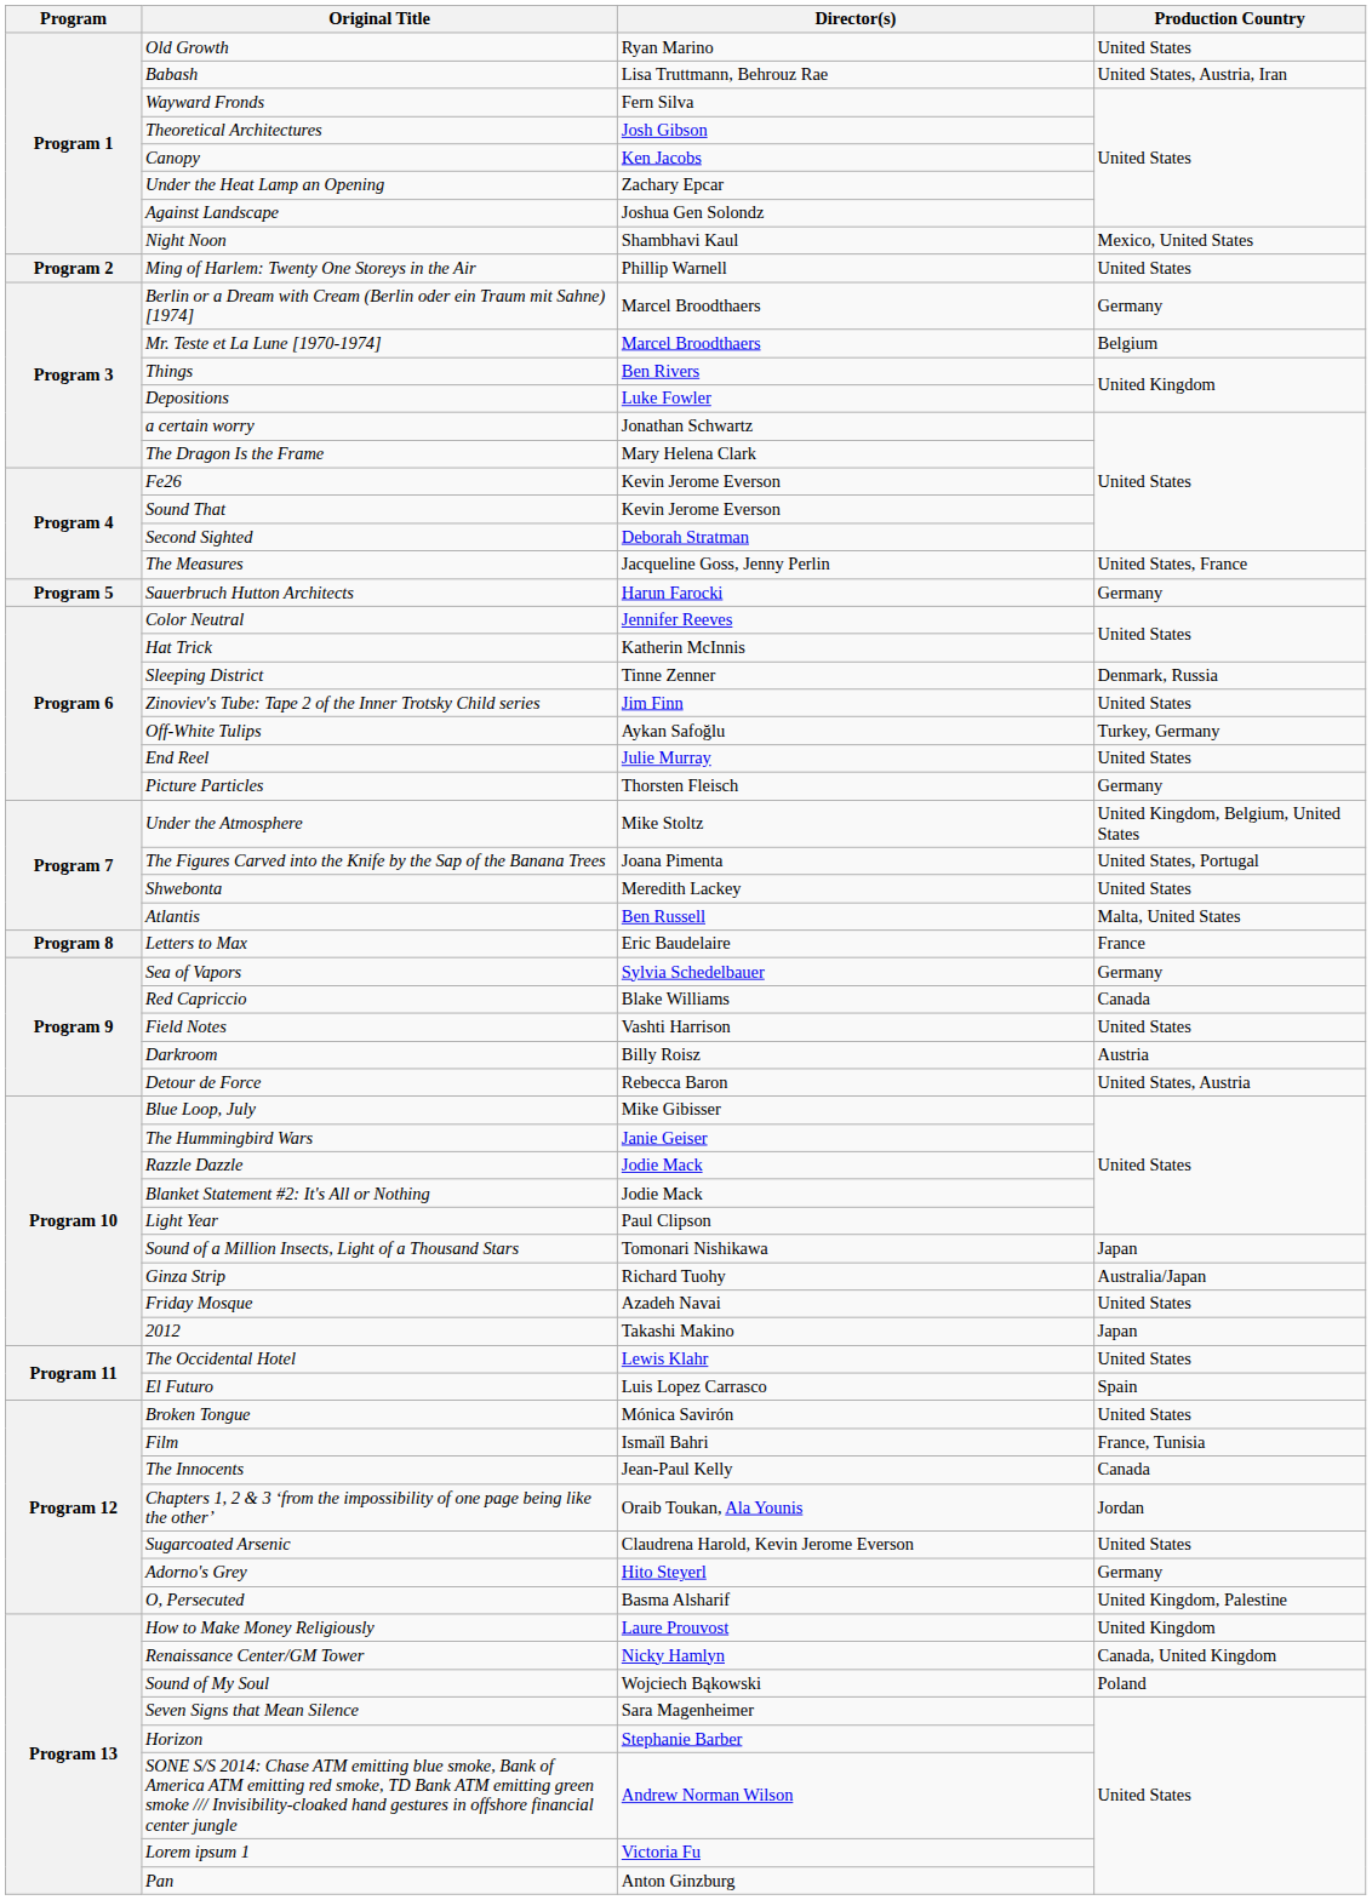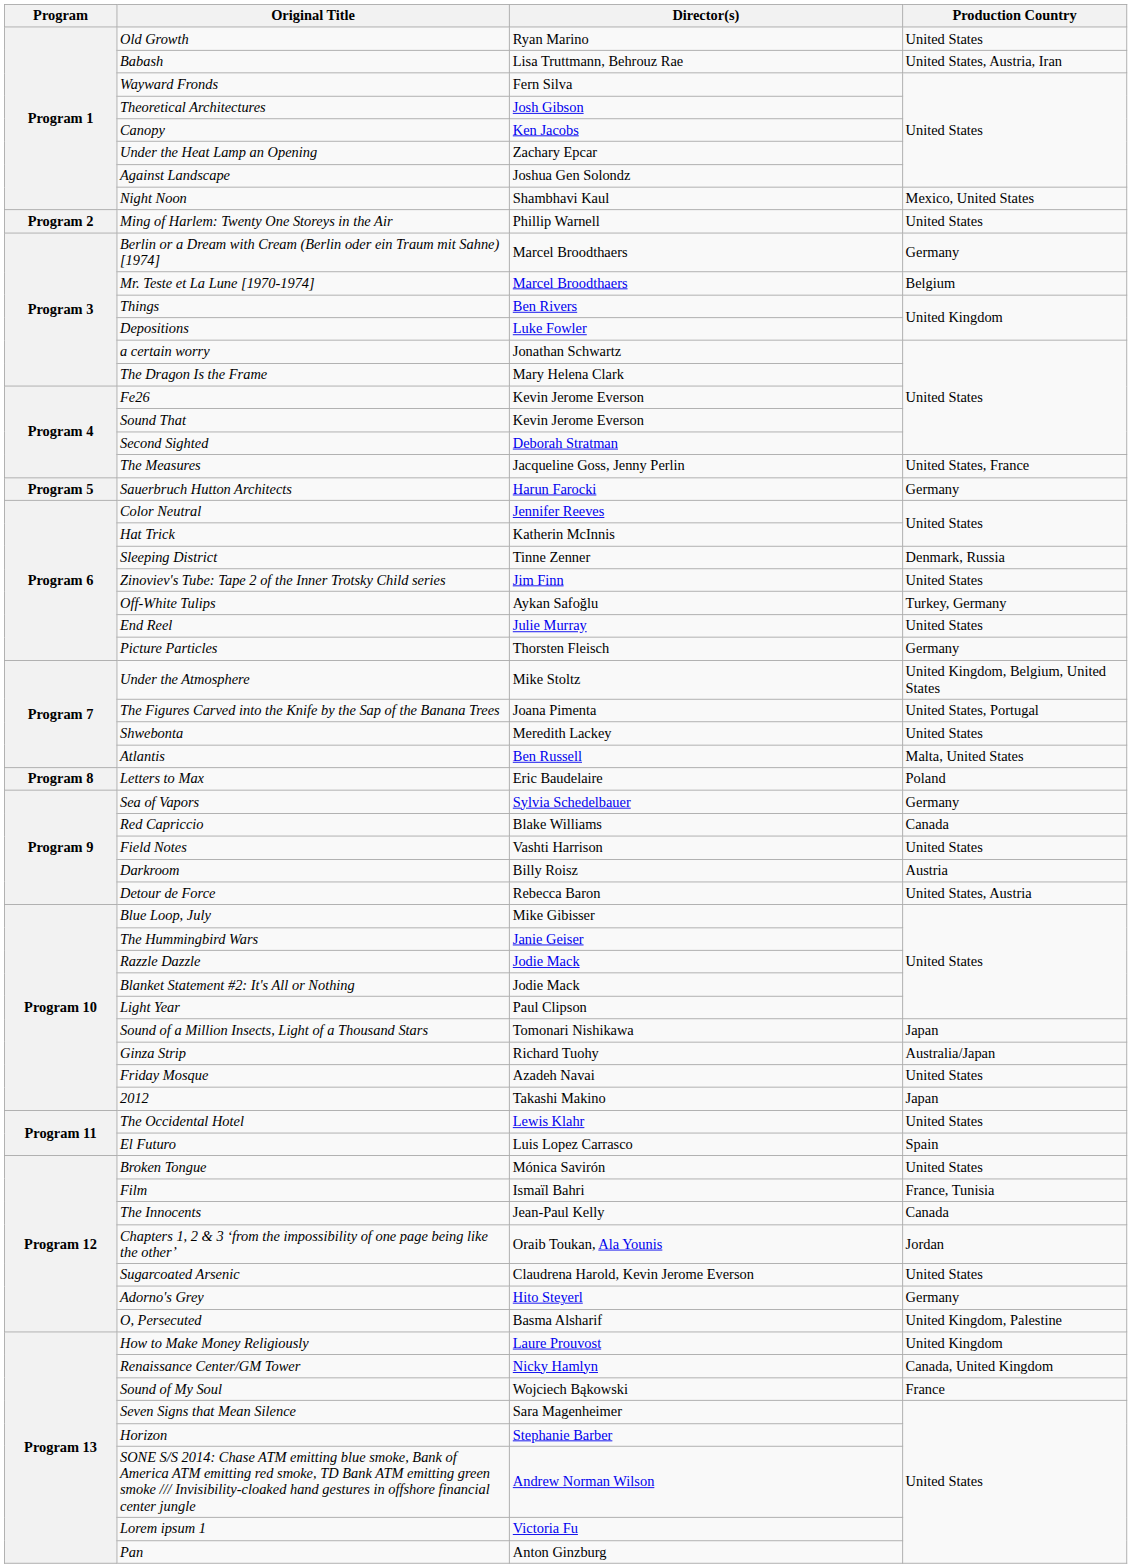Letters to Max | Production Country: France -> Poland
Sound of My Soul | Production Country: Poland -> France
